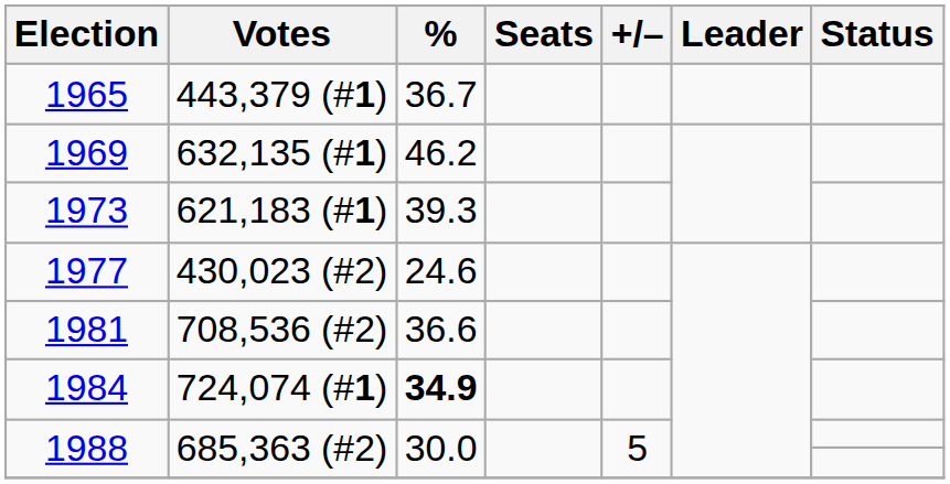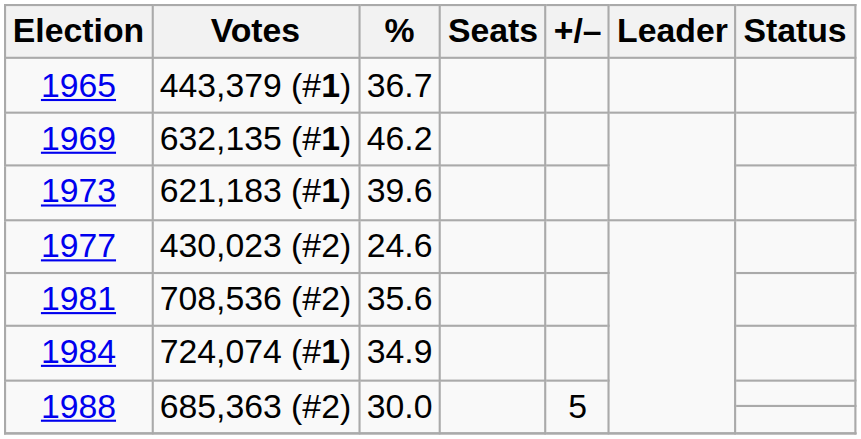1973 | %: 39.3 -> 39.6
1981 | %: 36.6 -> 35.6
1984 | %: bold -> normal
